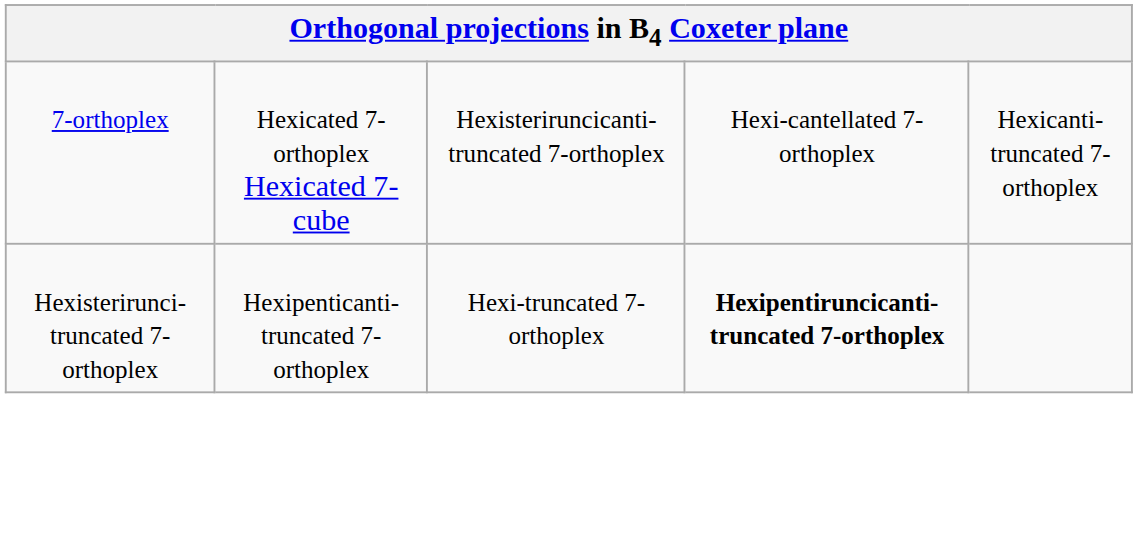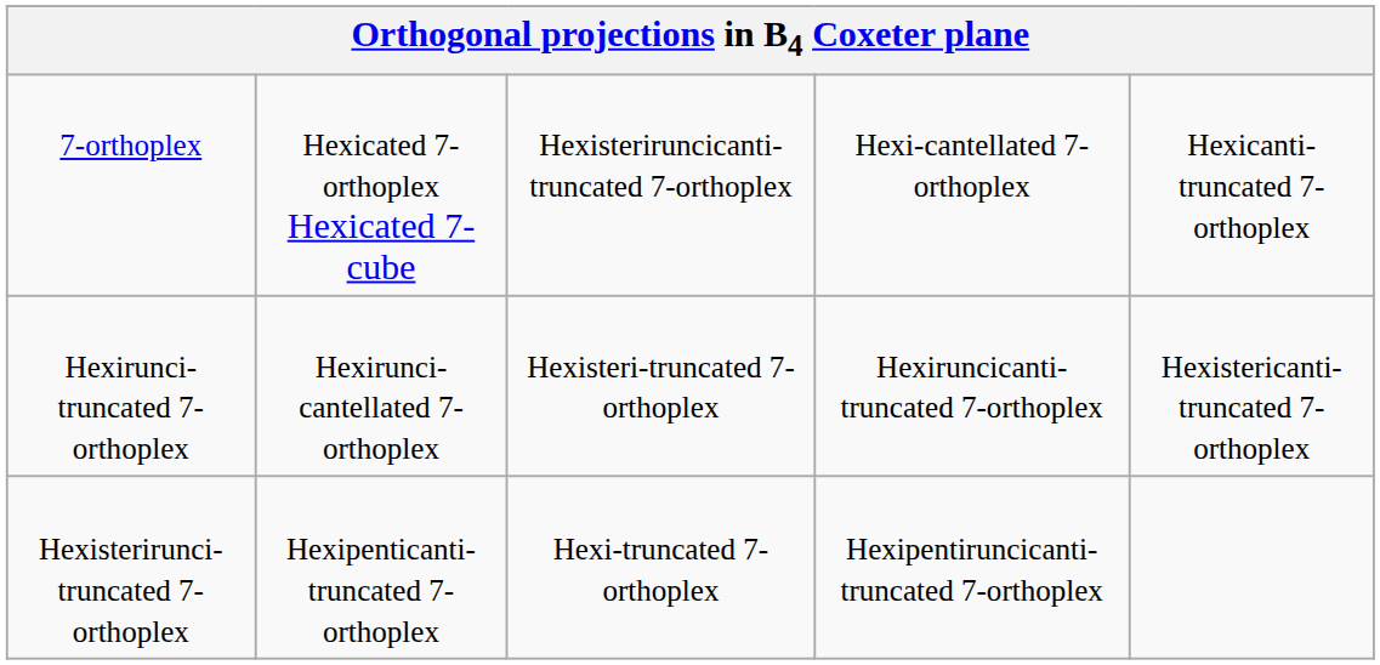+ row: Hexirunci-truncated 7-orthoplex | Hexirunci-cantellated 7-orthoplex | Hexisteri-truncated 7-orthoplex | Hexiruncicanti-truncated 7-orthoplex | Hexistericanti-truncated 7-orthoplex
Hexisterirunci-truncated 7-orthoplex | column 4: bold -> normal
